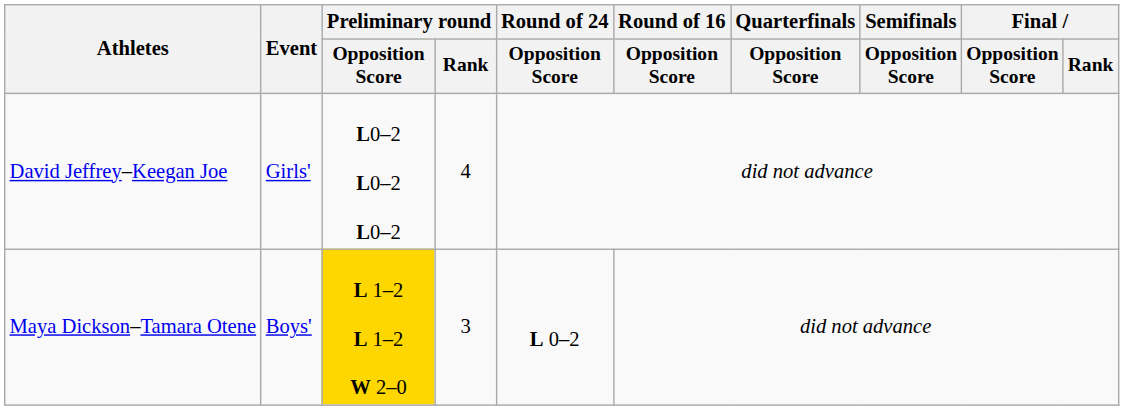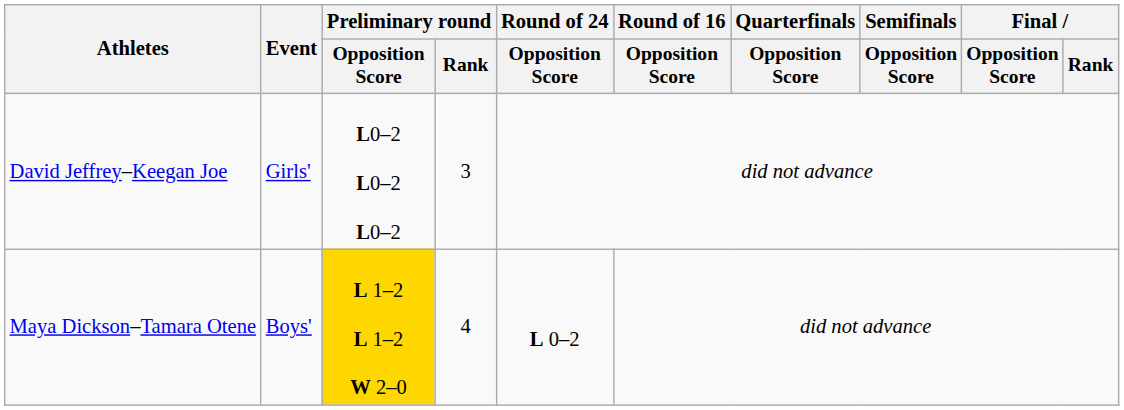David Jeffrey–Keegan Joe | Preliminary round / Rank: 4 -> 3
Maya Dickson–Tamara Otene | Preliminary round / Rank: 3 -> 4
